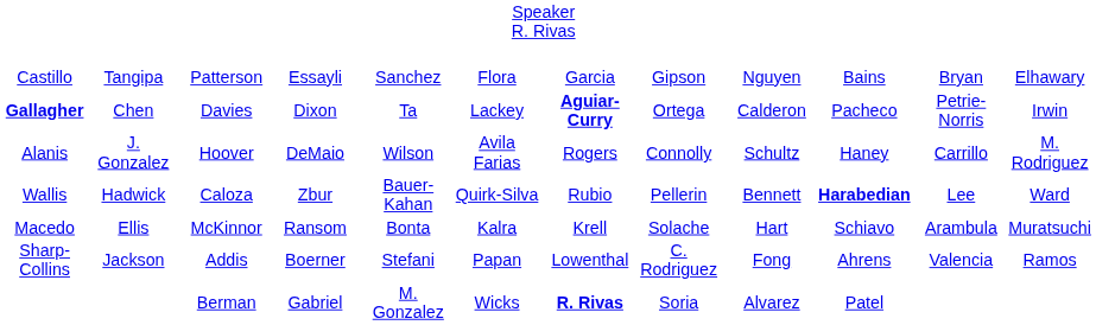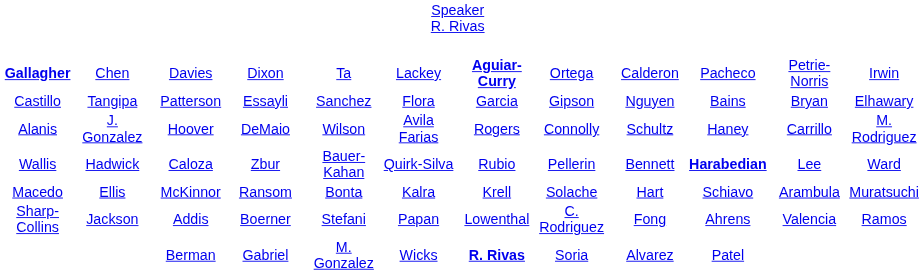rows swapped: Davies <-> Patterson
